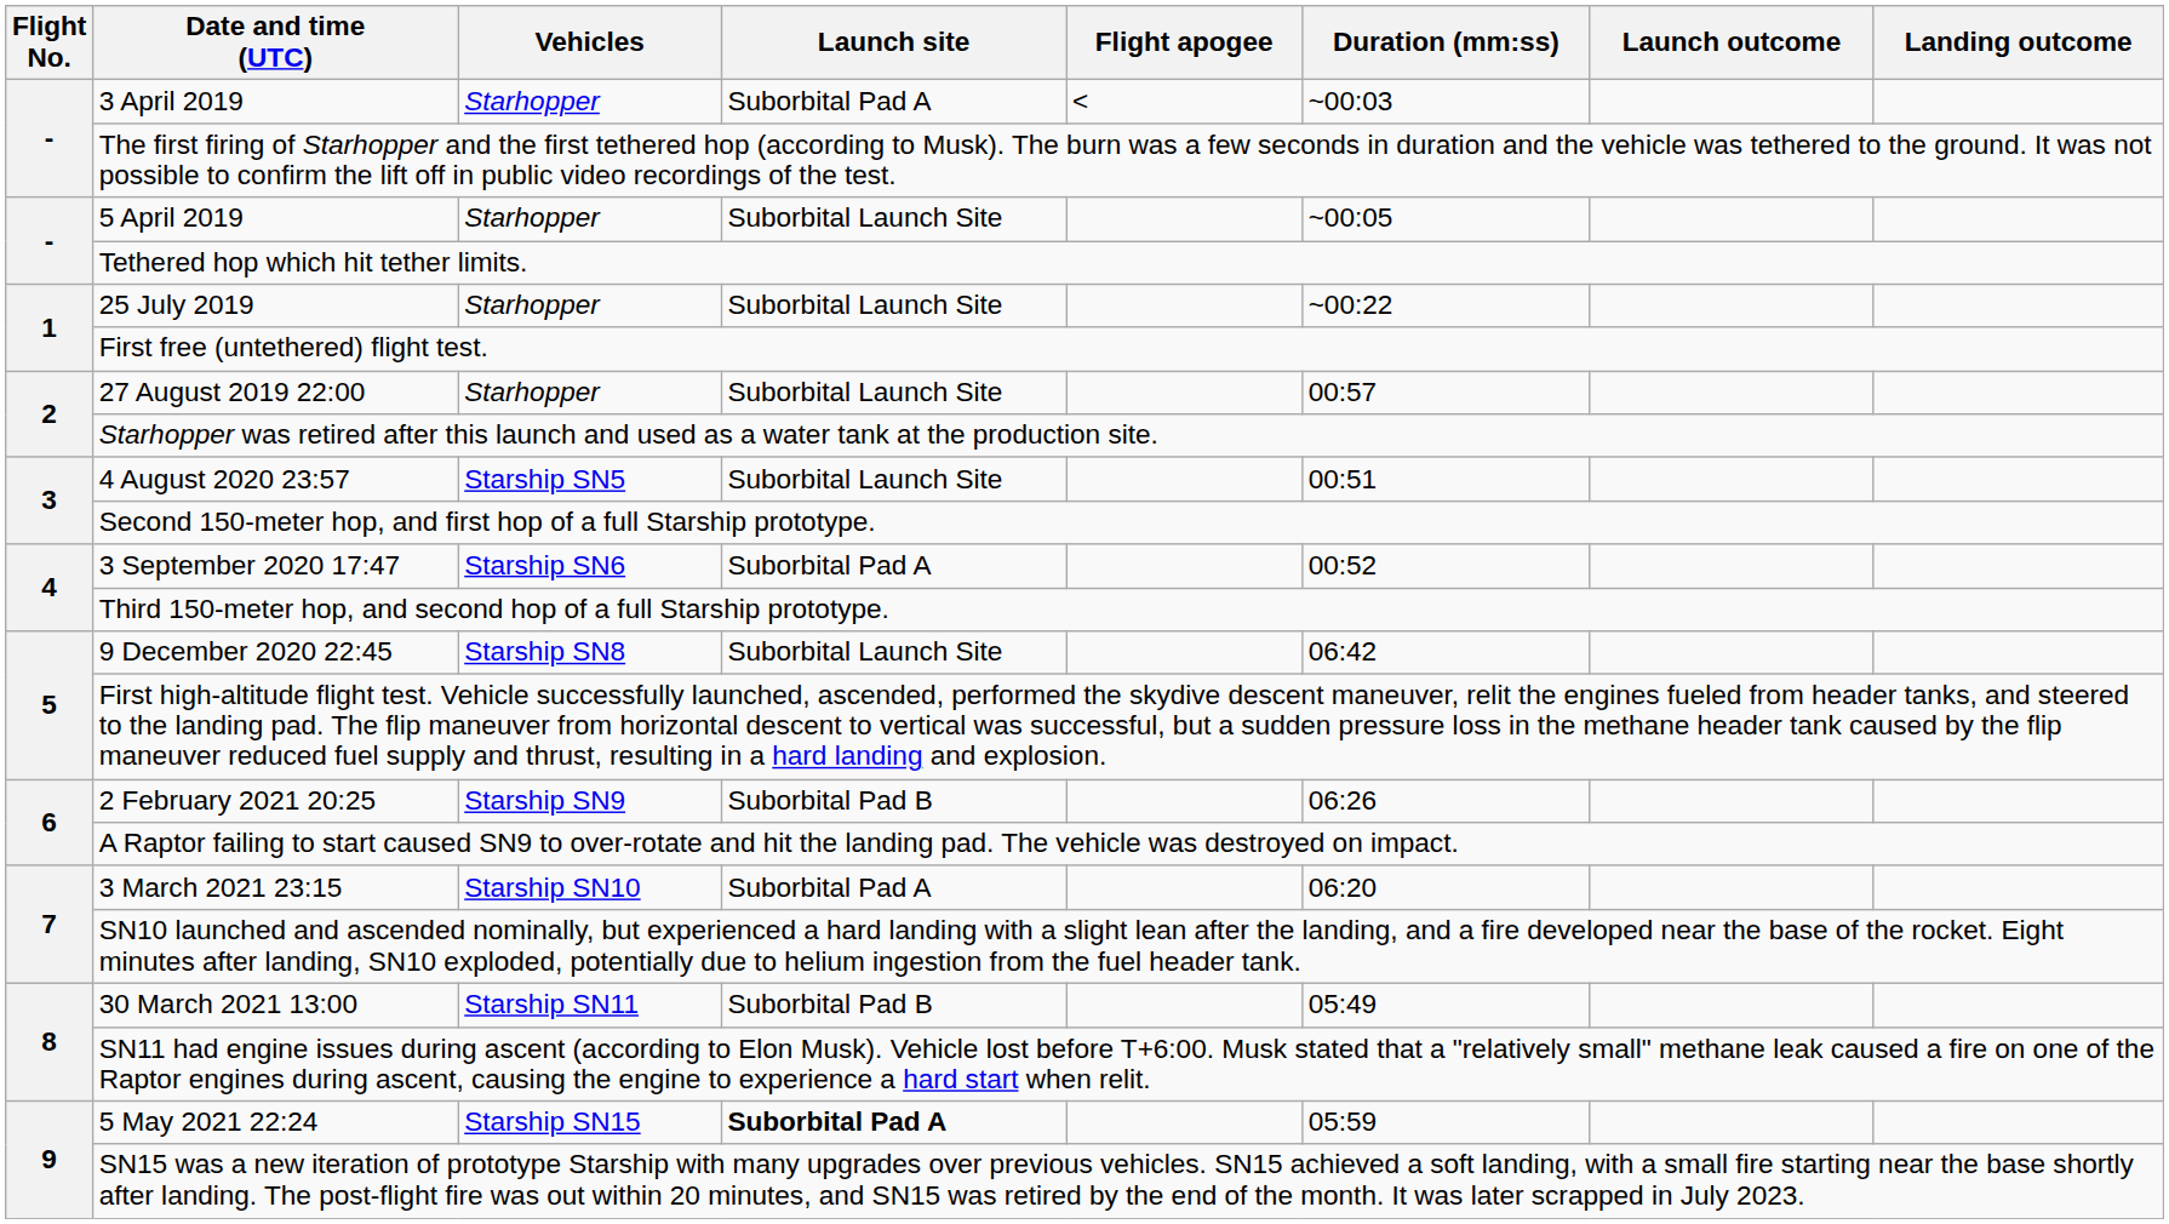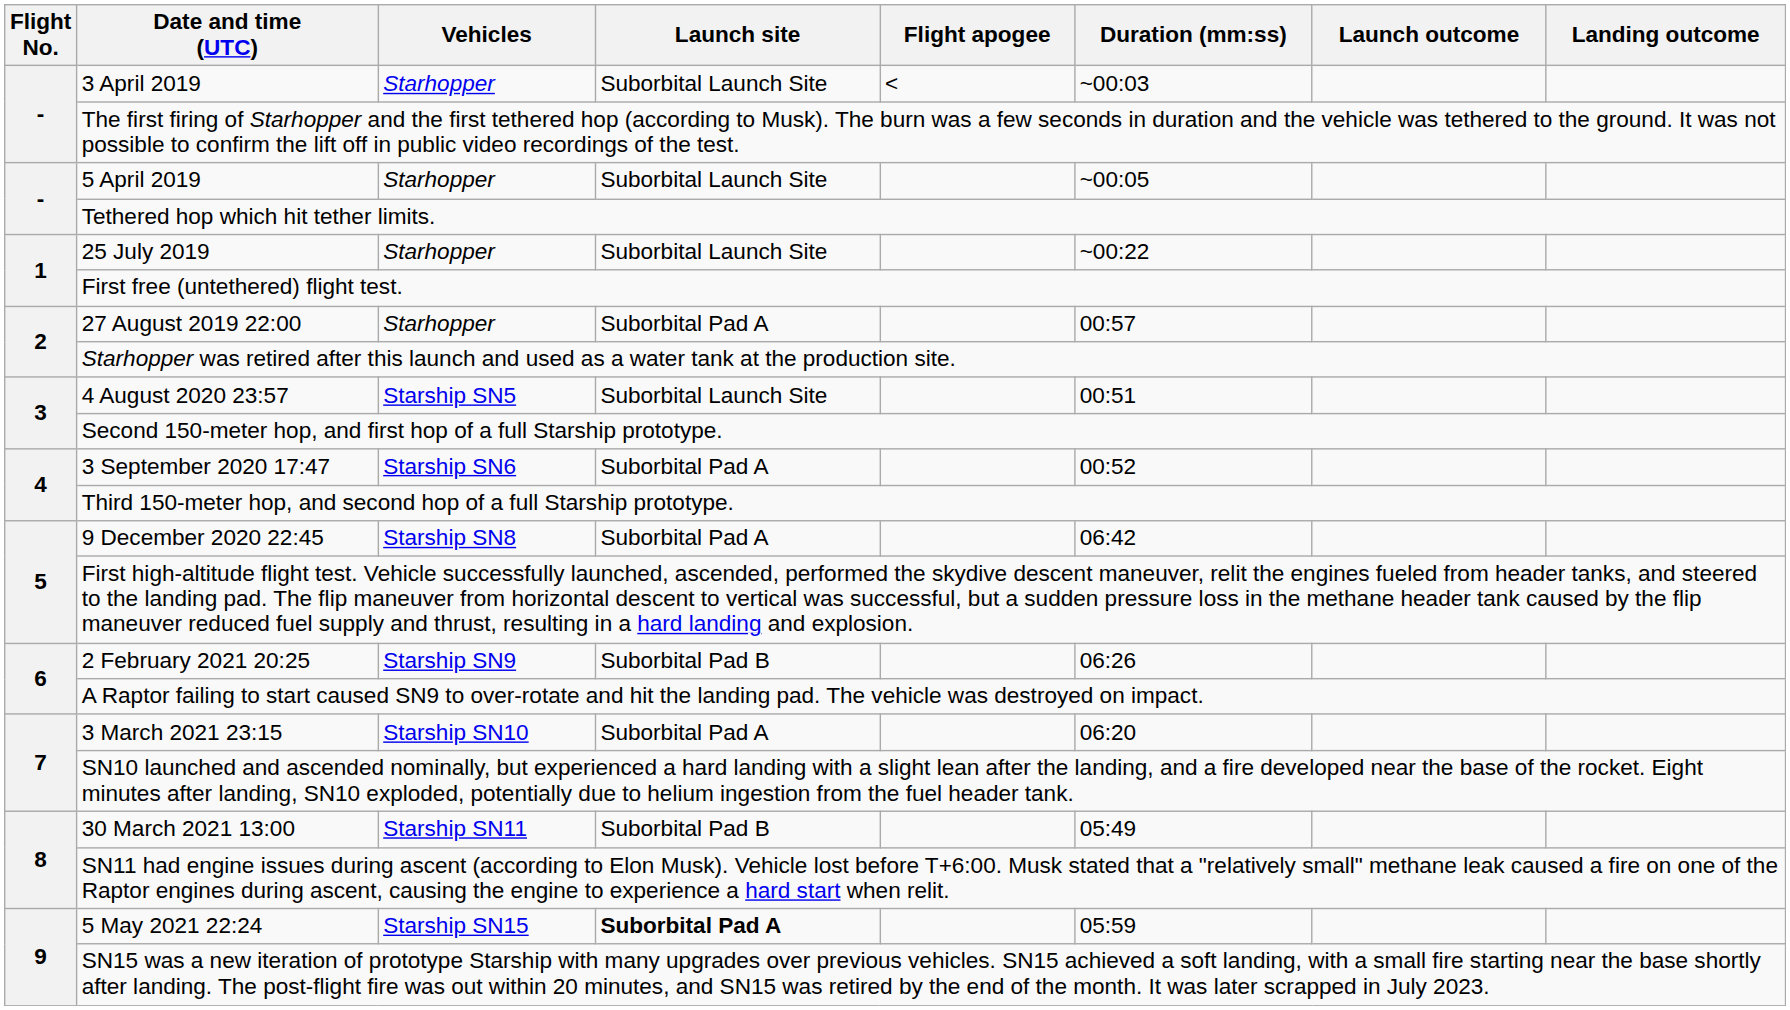3 April 2019 | Launch site: Suborbital Pad A -> Suborbital Launch Site
27 August 2019 22:00 | Launch site: Suborbital Launch Site -> Suborbital Pad A
9 December 2020 22:45 | Launch site: Suborbital Launch Site -> Suborbital Pad A
